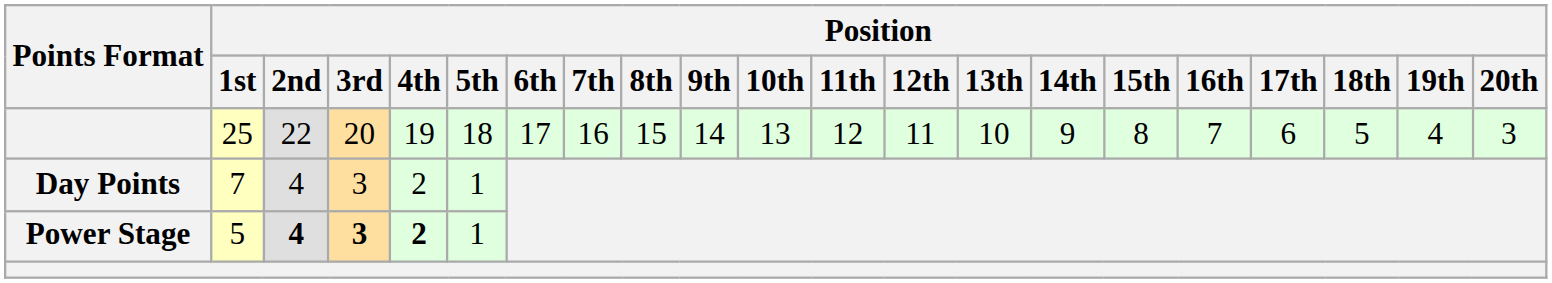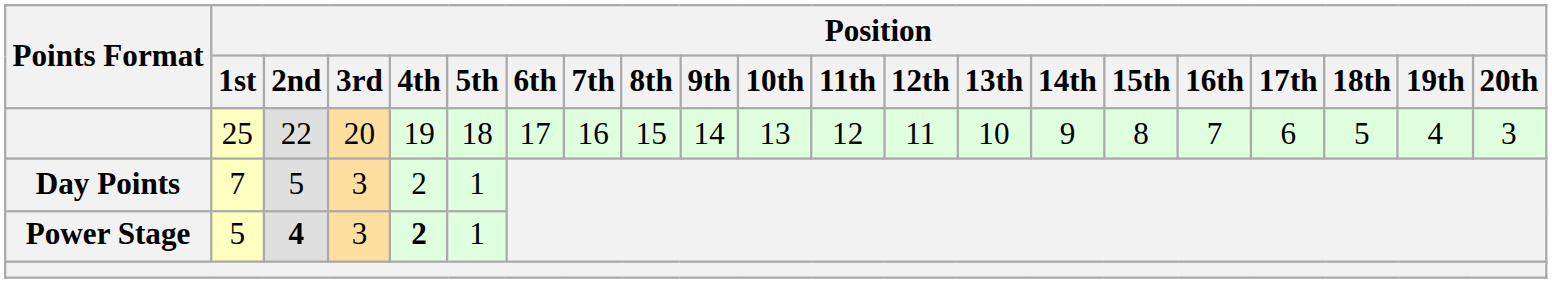Day Points | Position / 2nd: 4 -> 5
Power Stage | Position / 3rd: bold -> normal
